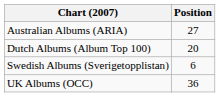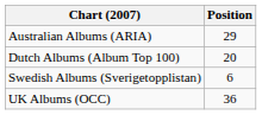Australian Albums (ARIA) | Position: 27 -> 29
